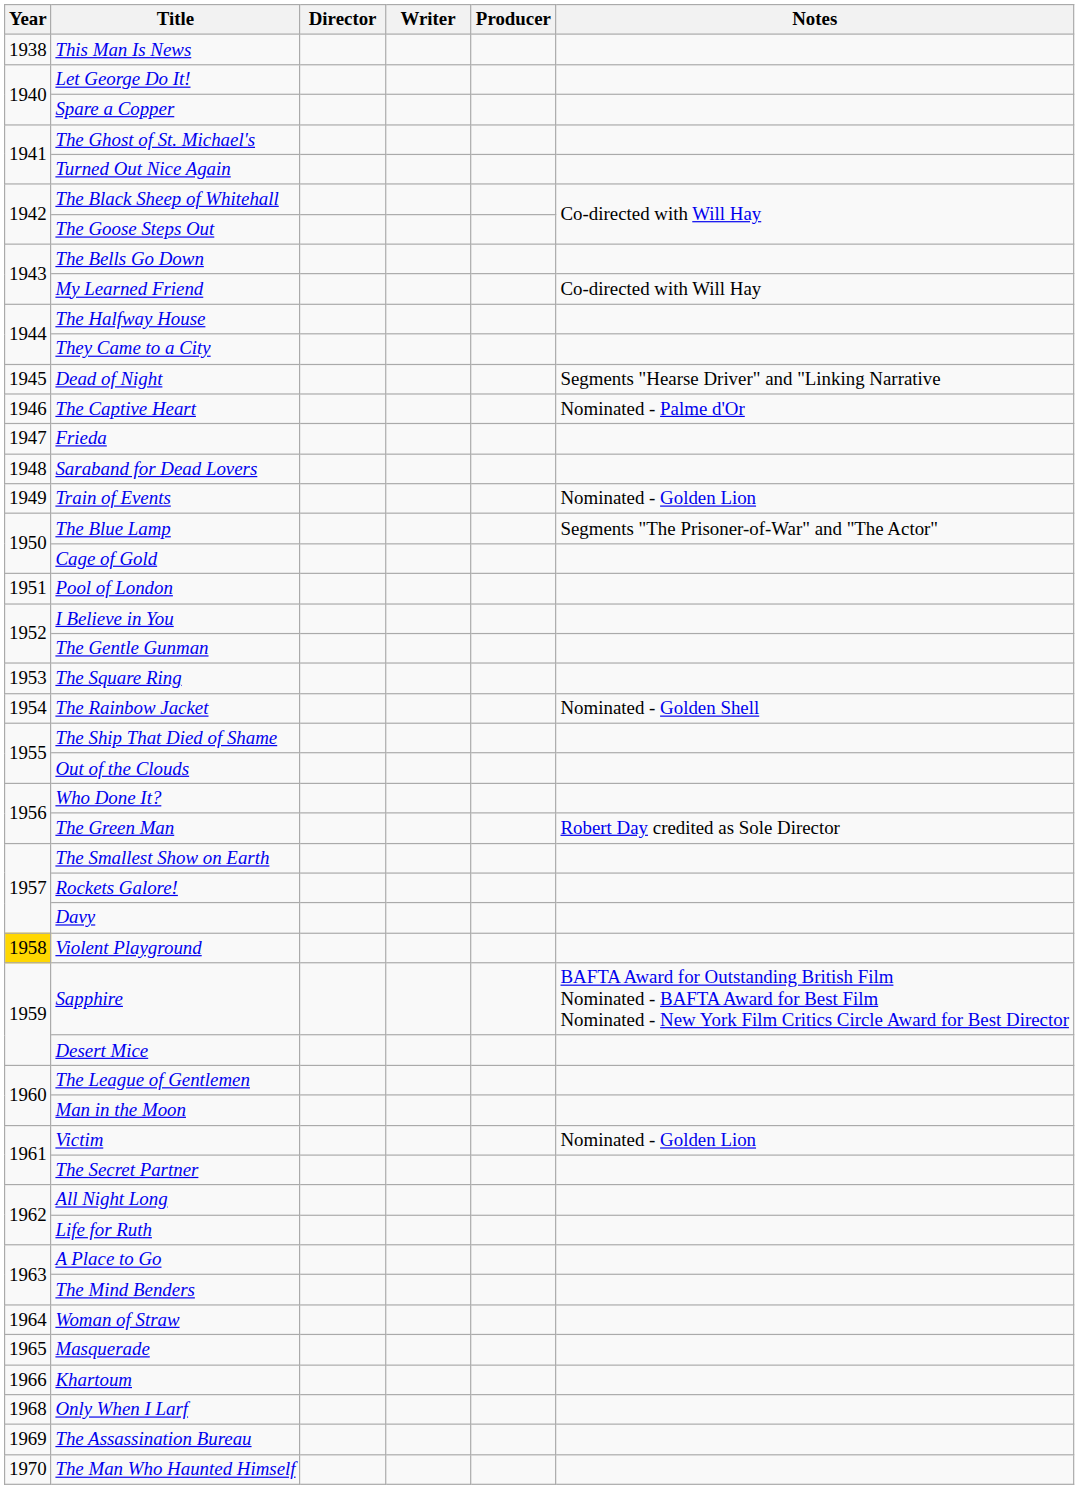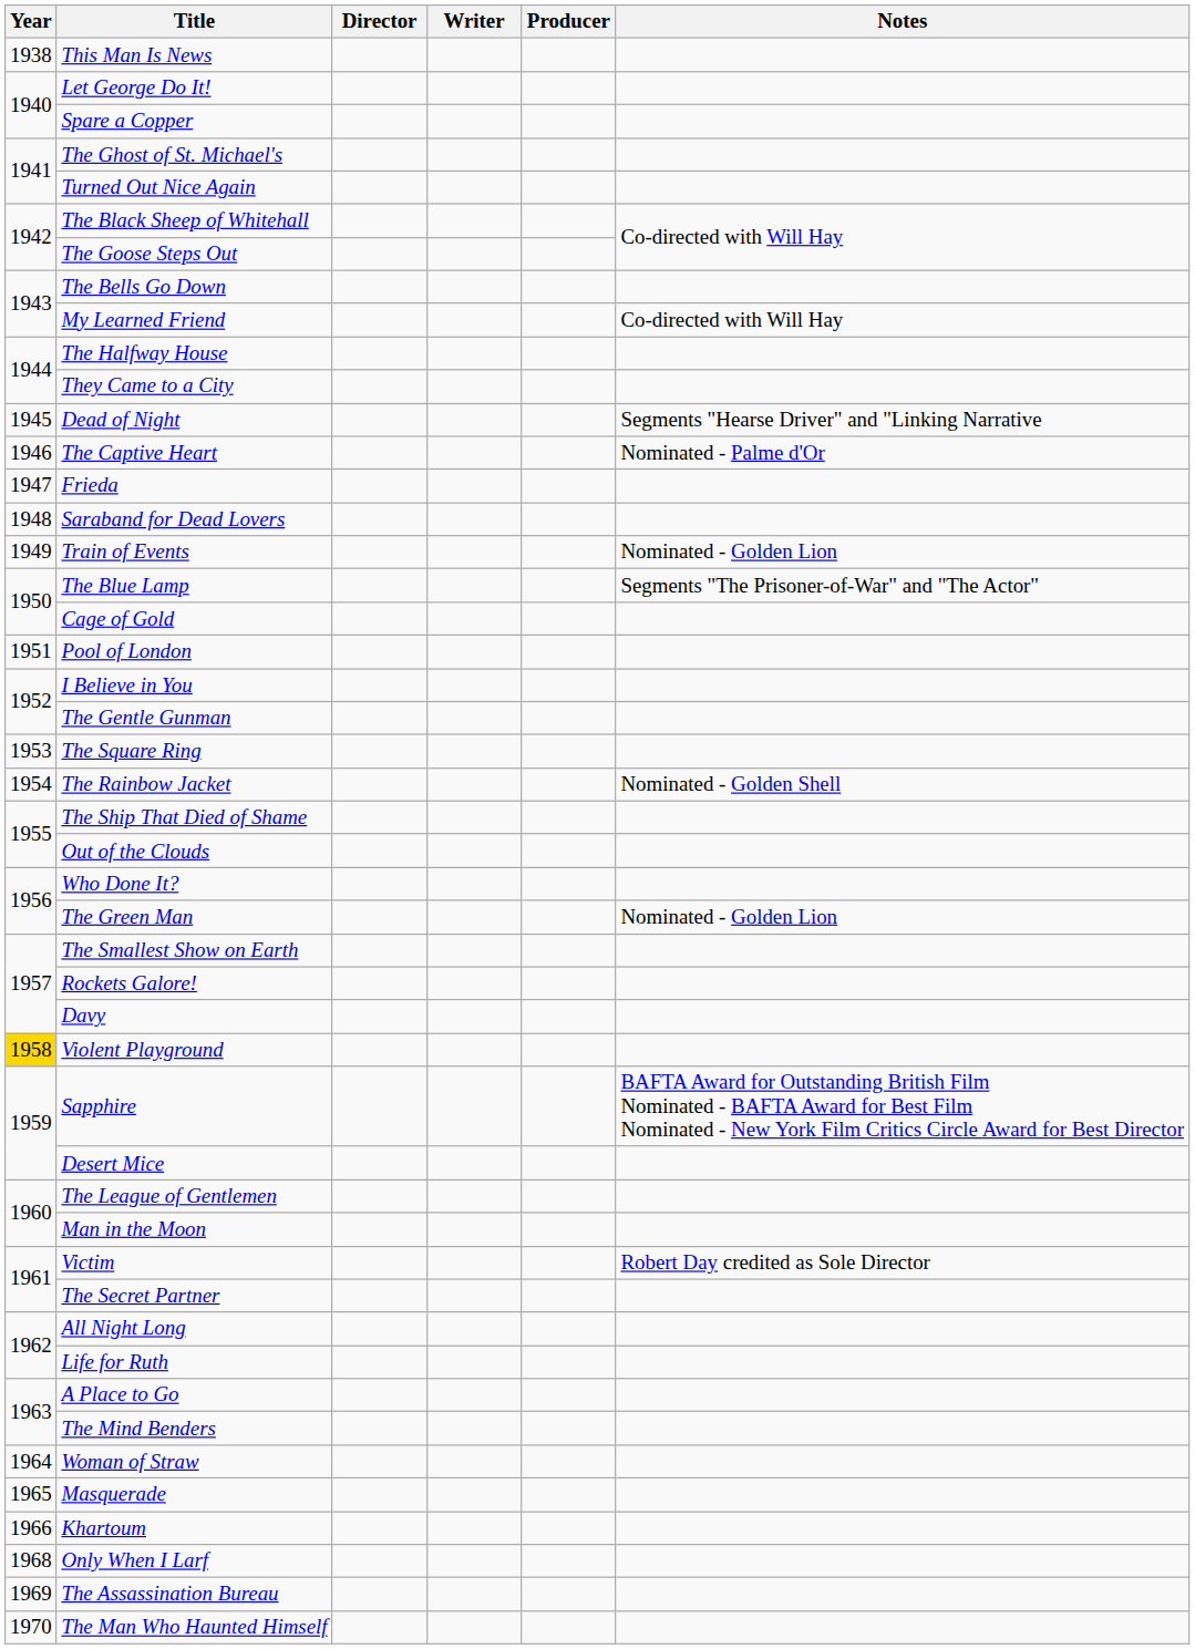The Green Man | Notes: Robert Day credited as Sole Director -> Nominated - Golden Lion
Victim | Notes: Nominated - Golden Lion -> Robert Day credited as Sole Director
